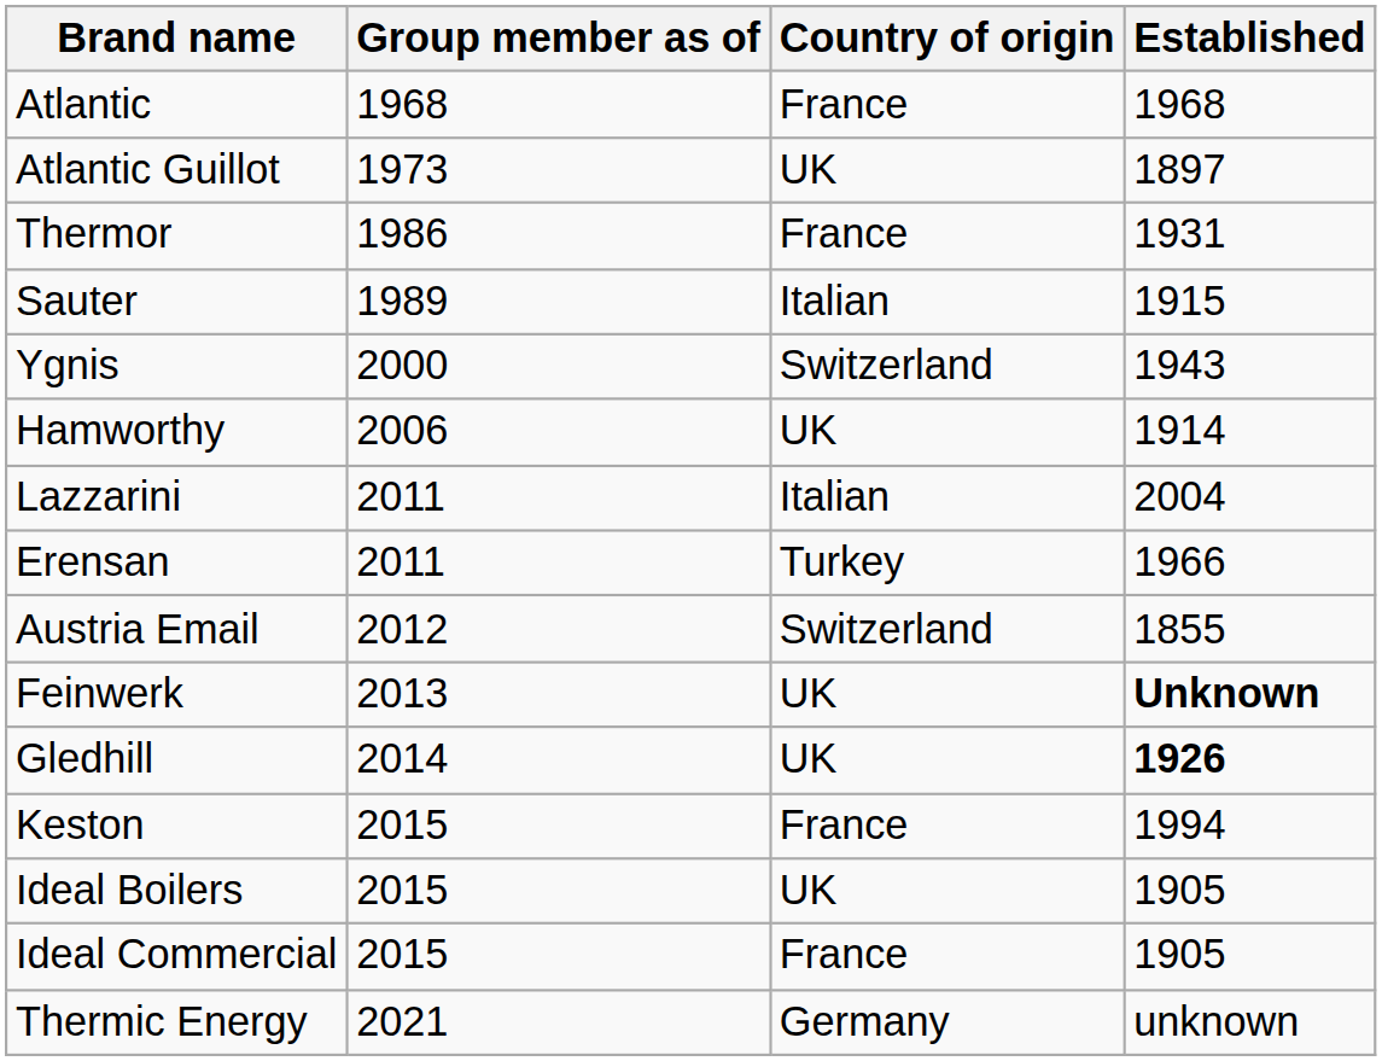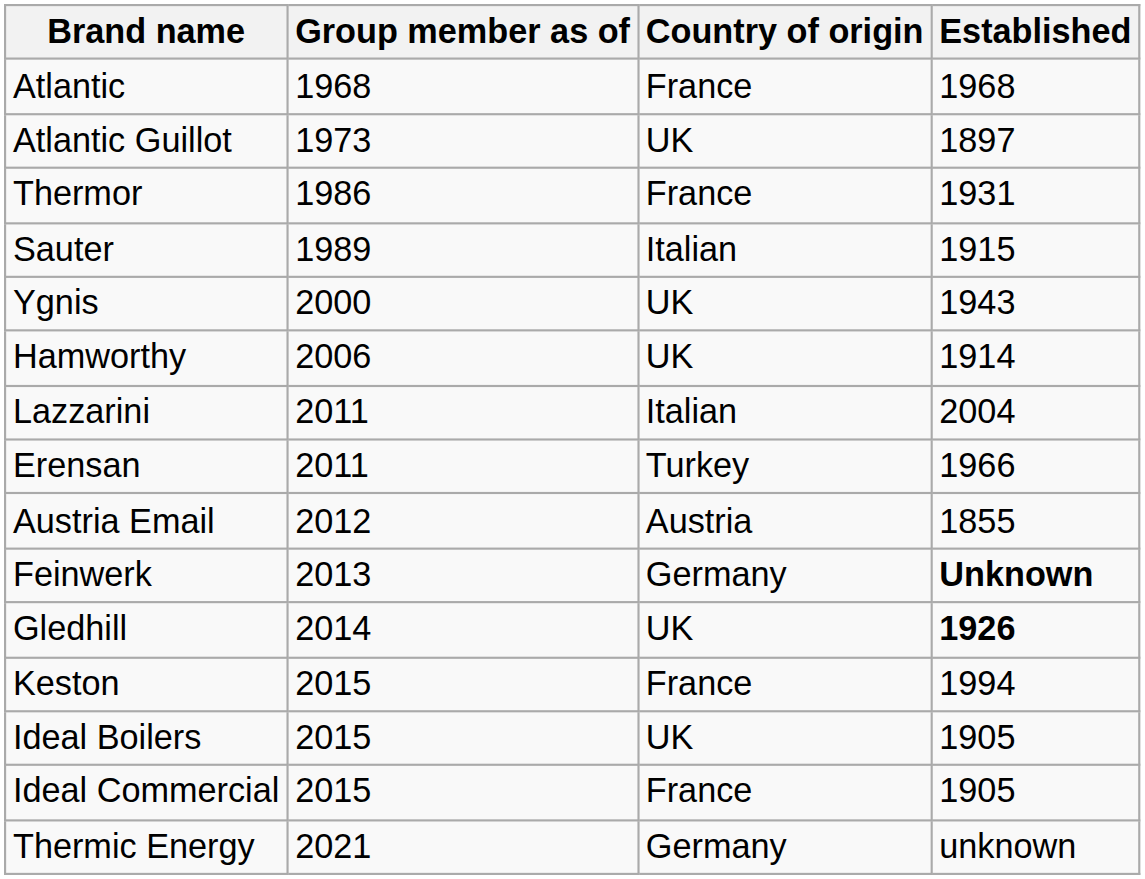Ygnis | Country of origin: Switzerland -> UK
Austria Email | Country of origin: Switzerland -> Austria
Feinwerk | Country of origin: UK -> Germany
